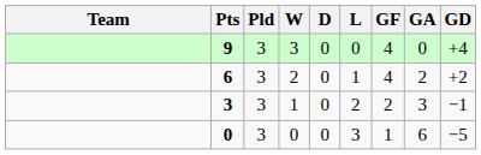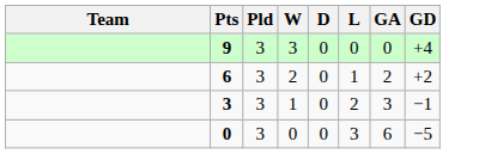- column: GF | 4 | 4 | 2 | 1
